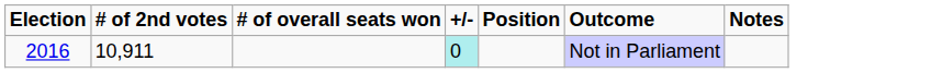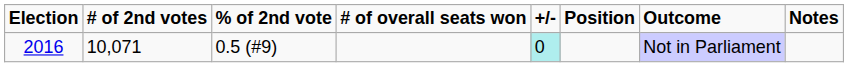+ column: % of 2nd vote | 0.5 (#9)
2016 | # of 2nd votes: 10,911 -> 10,071
